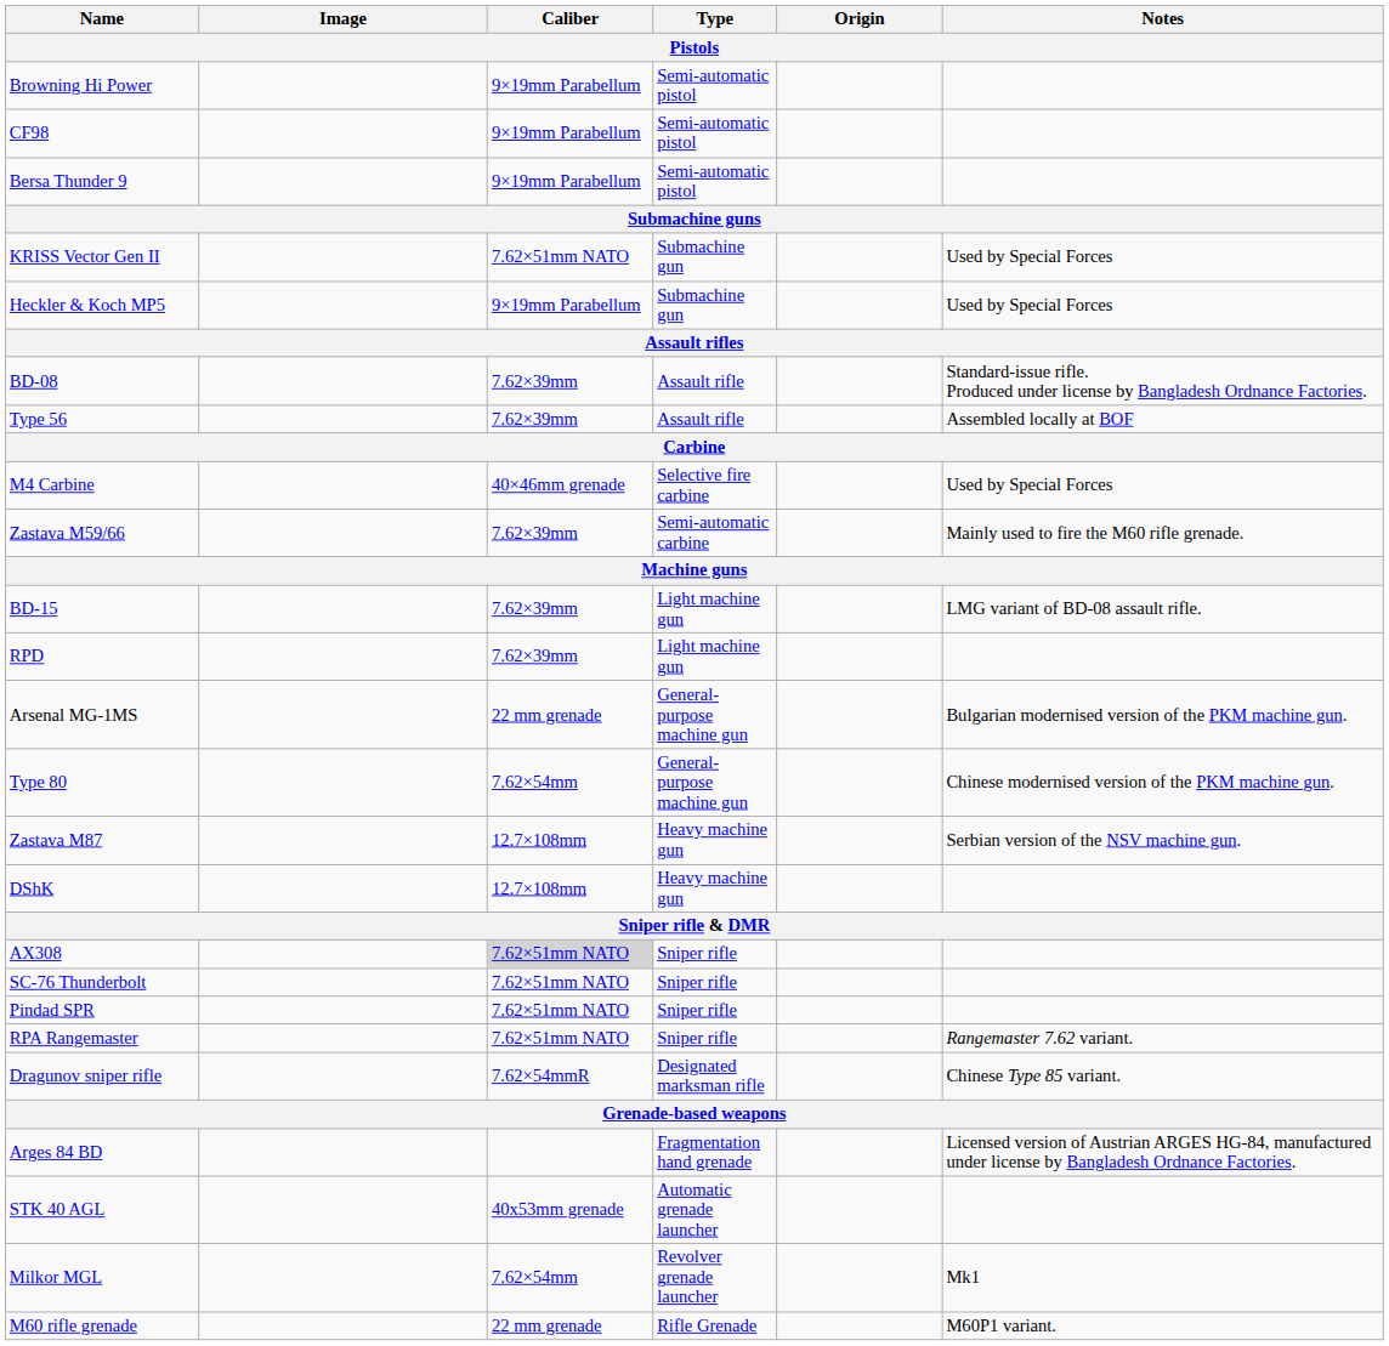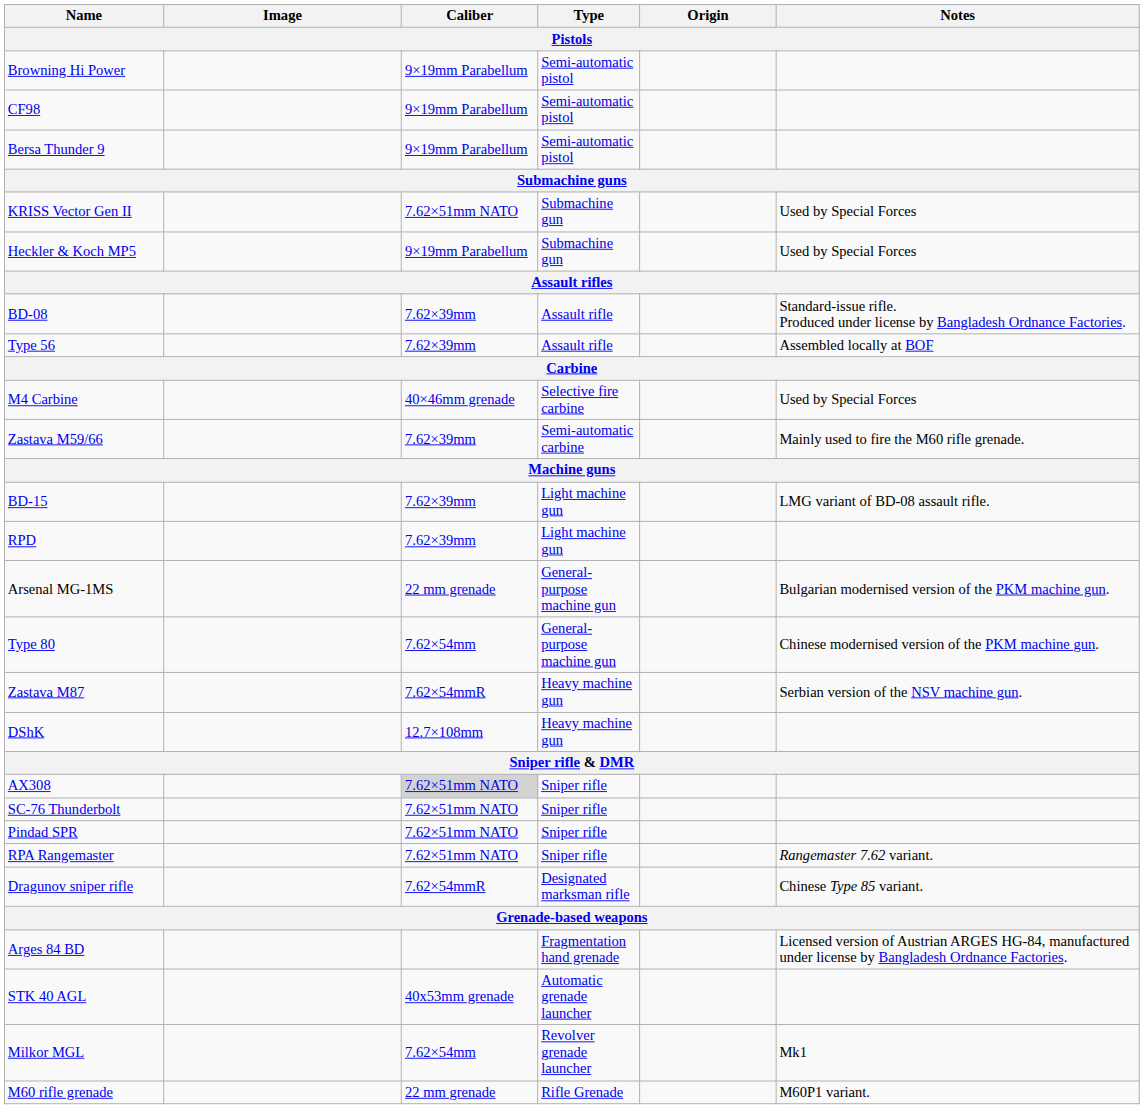Zastava M87 | Caliber: 12.7×108mm -> 7.62×54mmR
